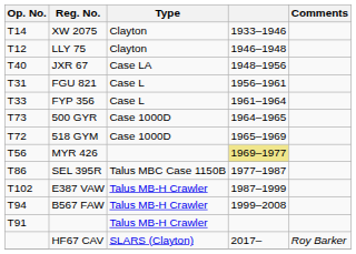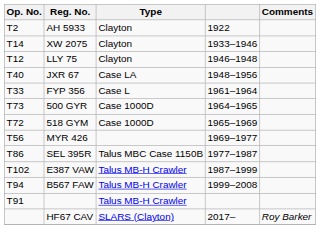+ row: T2 | AH 5933 | Clayton | 1922
- row: T31 | FGU 821 | Case L | 1956–1961
MYR 426 | column 4: khaki background -> no background
